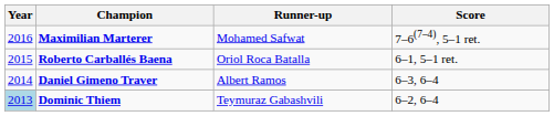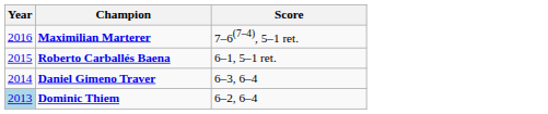- column: Runner-up | Mohamed Safwat | Oriol Roca Batalla | Albert Ramos | Teymuraz Gabashvili
